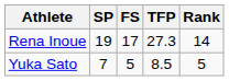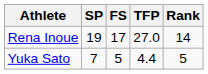Rena Inoue | TFP: 27.3 -> 27.0
Yuka Sato | TFP: 8.5 -> 4.4
